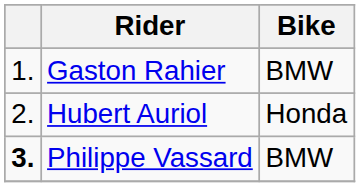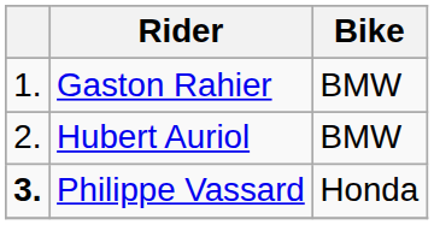Hubert Auriol | Bike: Honda -> BMW
Philippe Vassard | Bike: BMW -> Honda
